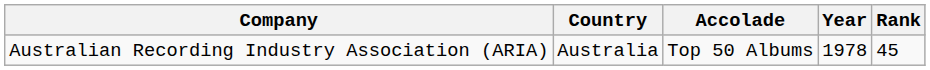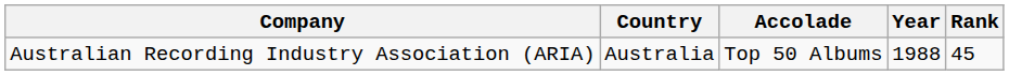Australian Recording Industry Association (ARIA) | Year: 1978 -> 1988
